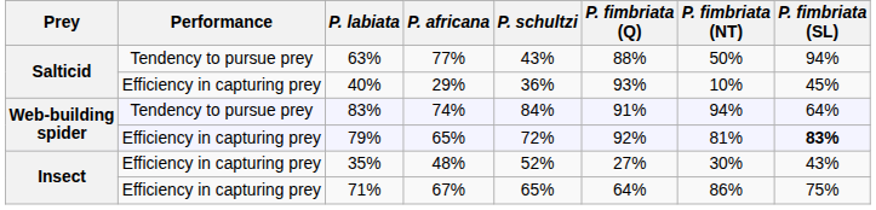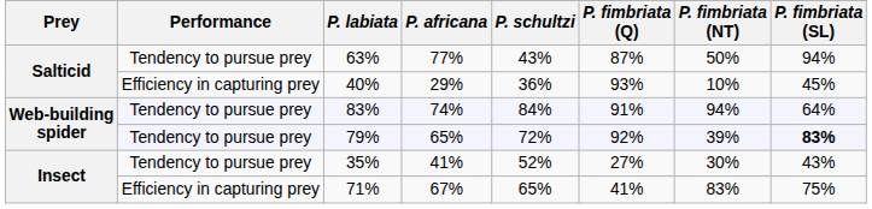63% | P. fimbriata (Q): 88% -> 87%
79% | Performance: Efficiency in capturing prey -> Tendency to pursue prey
79% | P. fimbriata (NT): 81% -> 39%
35% | Performance: Efficiency in capturing prey -> Tendency to pursue prey
35% | P. africana: 48% -> 41%
71% | P. fimbriata (Q): 64% -> 41%
71% | P. fimbriata (NT): 86% -> 83%
